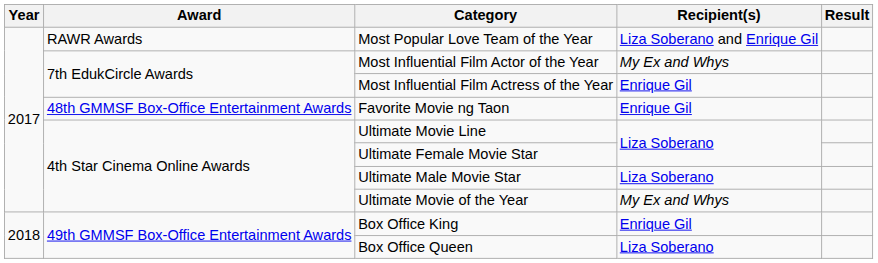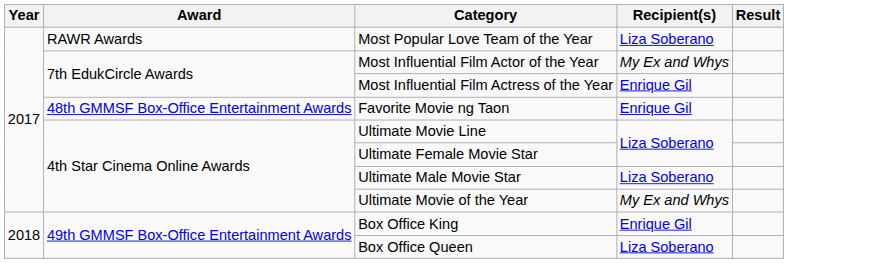Most Popular Love Team of the Year | Recipient(s): Liza Soberano and Enrique Gil -> Liza Soberano
